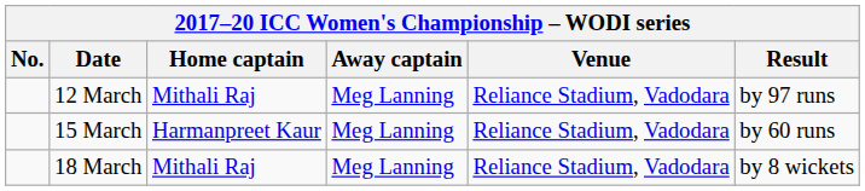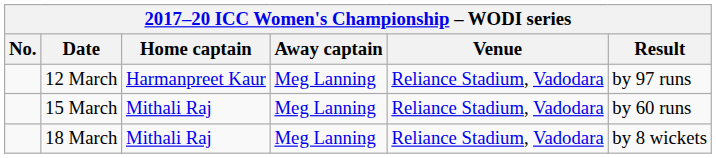12 March | Home captain: Mithali Raj -> Harmanpreet Kaur
15 March | Home captain: Harmanpreet Kaur -> Mithali Raj
